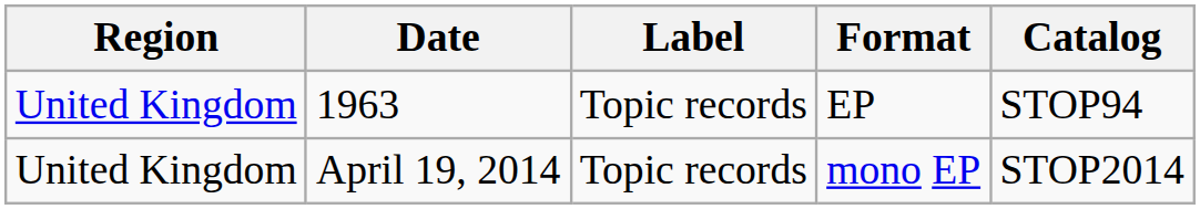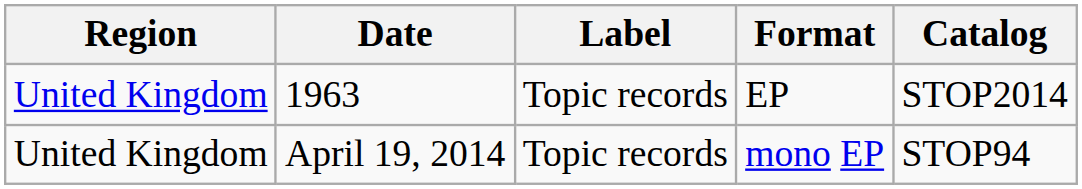1963 | Catalog: STOP94 -> STOP2014
April 19, 2014 | Catalog: STOP2014 -> STOP94
